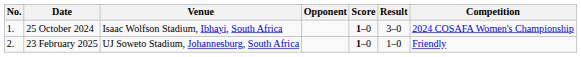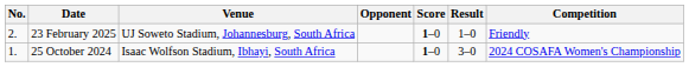rows swapped: 25 October 2024 <-> 23 February 2025
